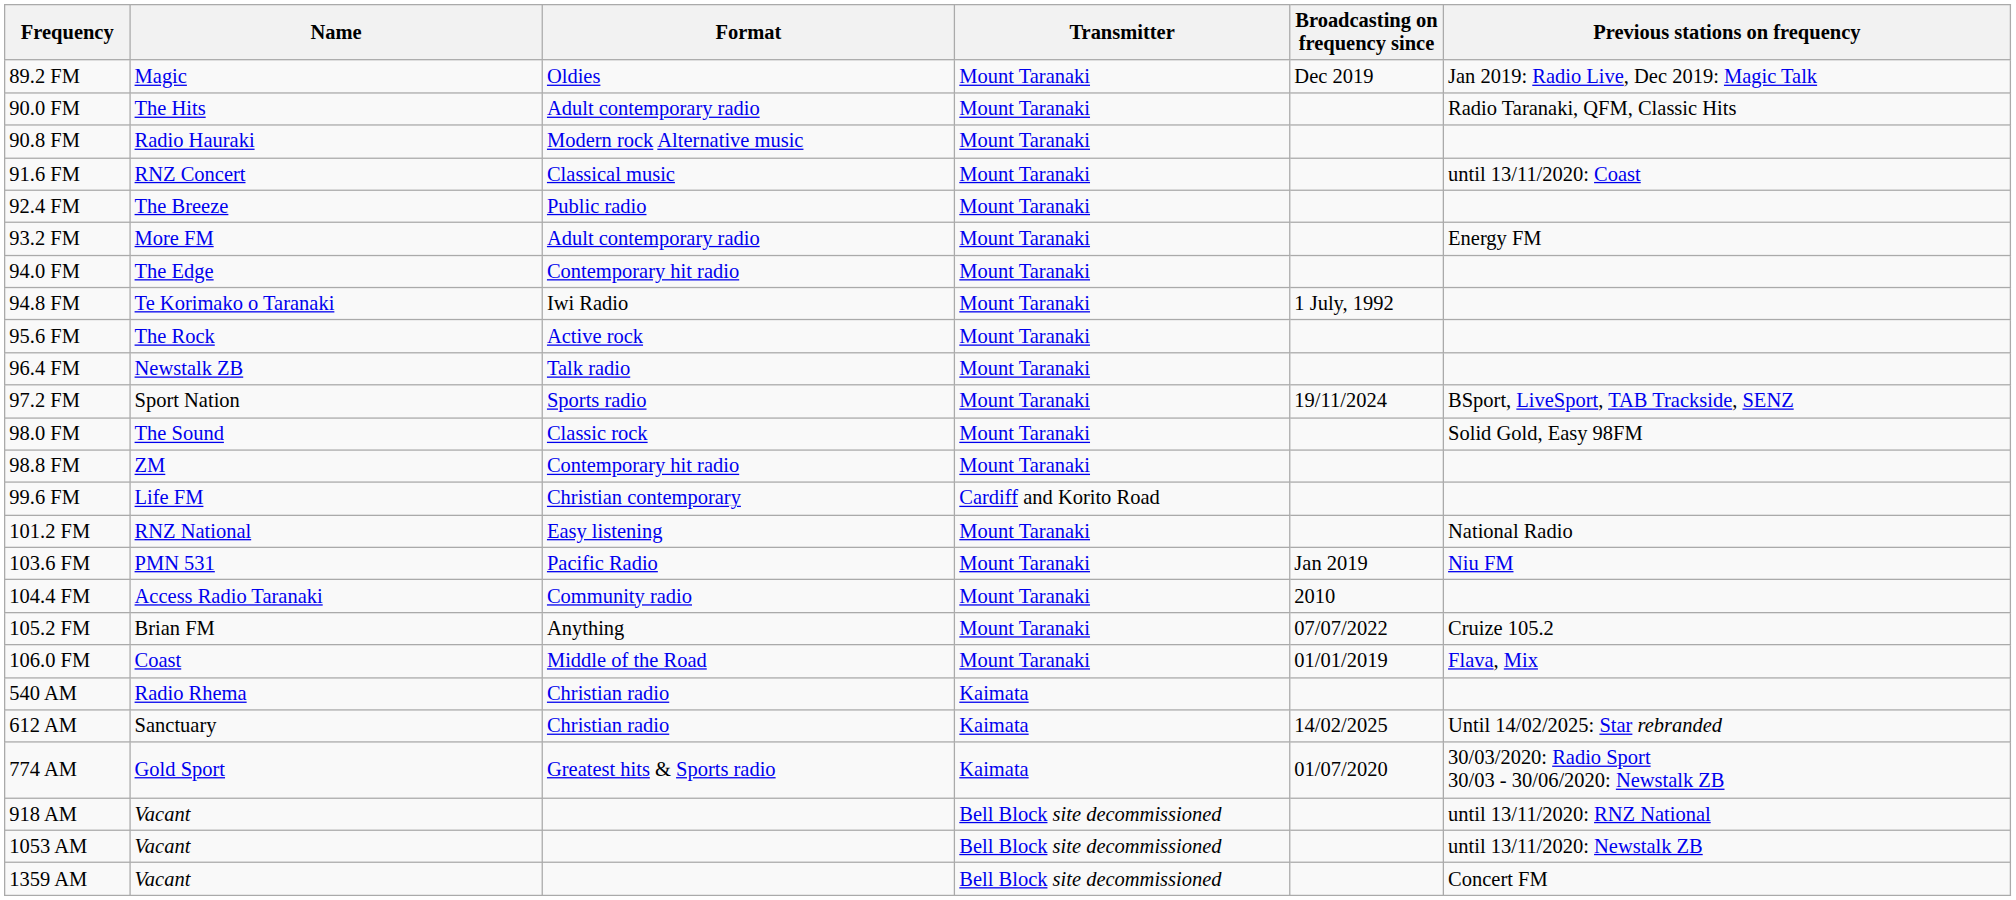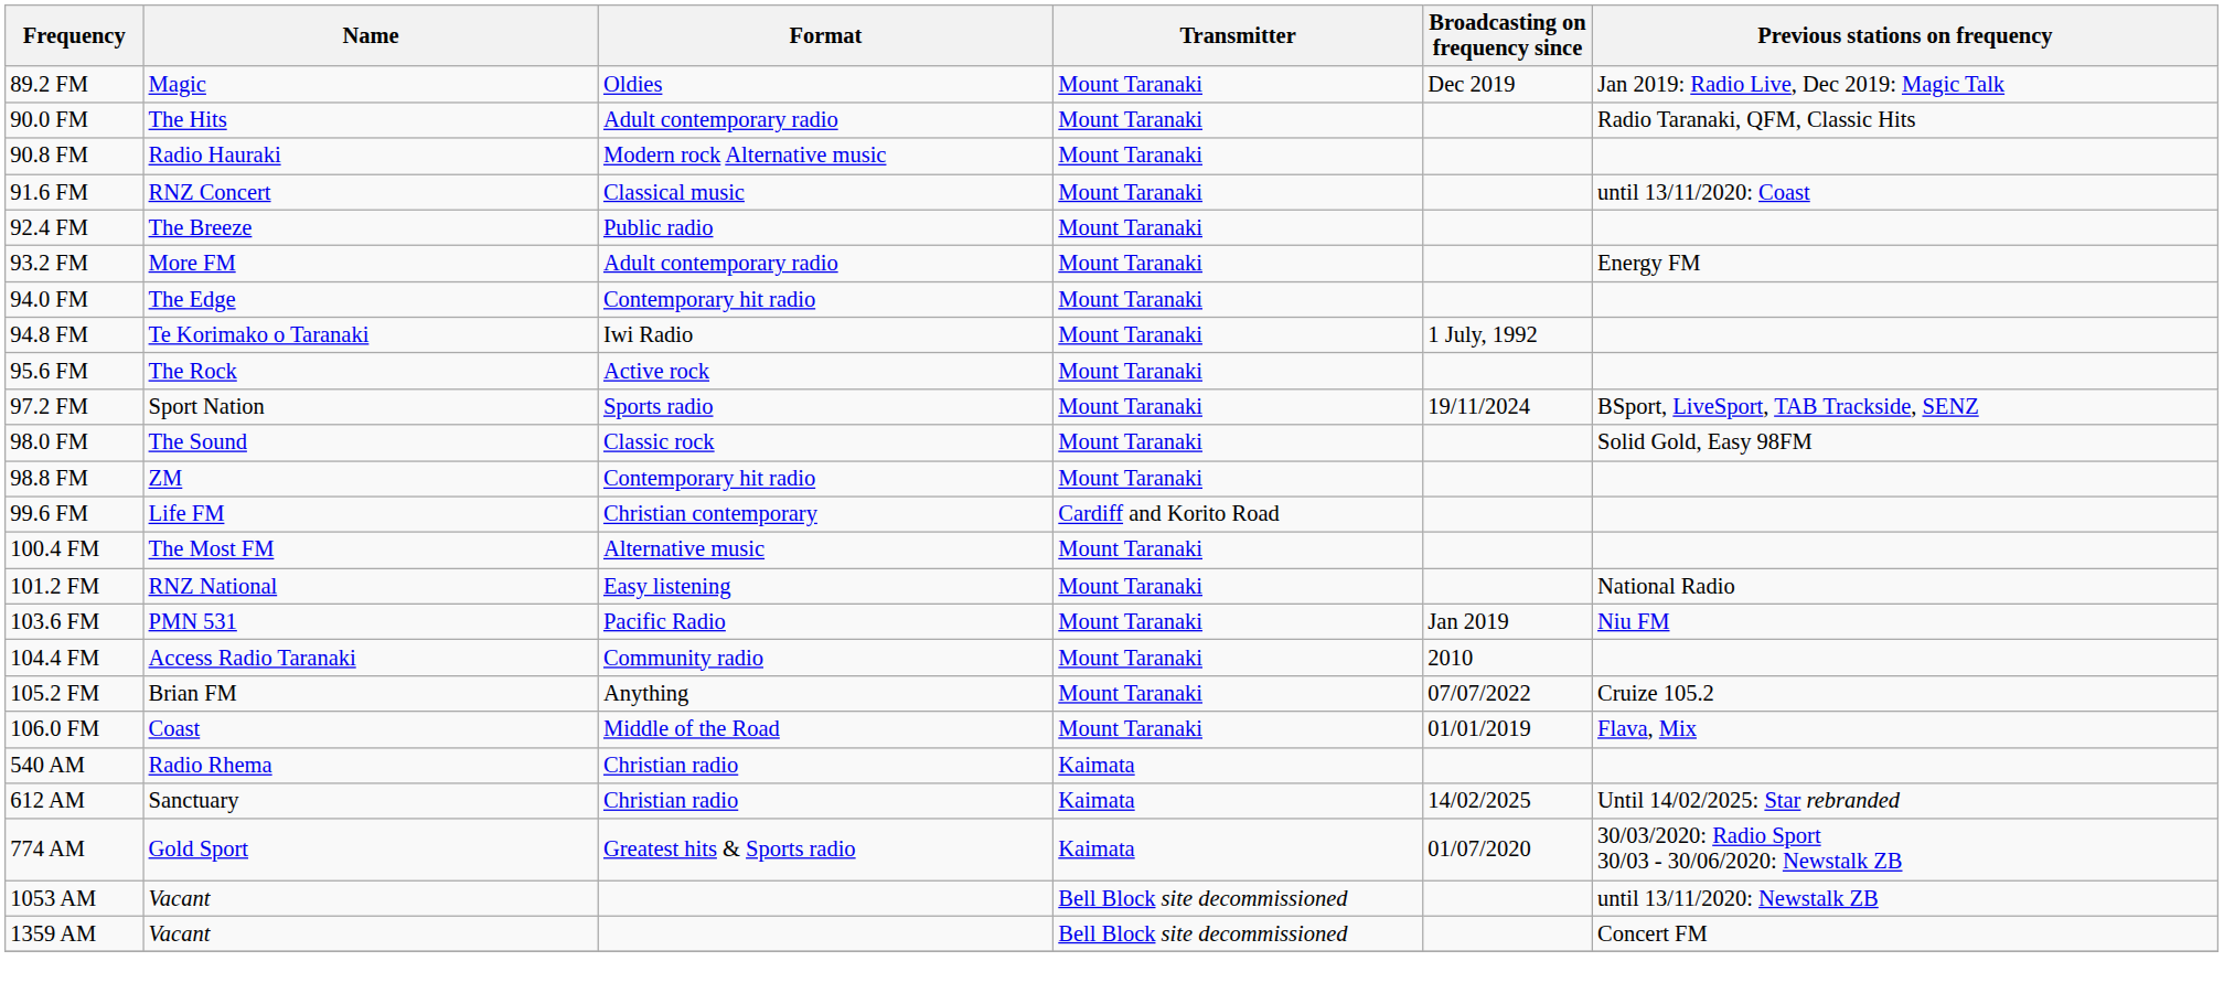- row: 96.4 FM | Newstalk ZB | Talk radio | Mount Taranaki
+ row: 100.4 FM | The Most FM | Alternative music | Mount Taranaki
- row: 918 AM | Vacant | Bell Block site decommissioned | until 13/11/2020: RNZ National
